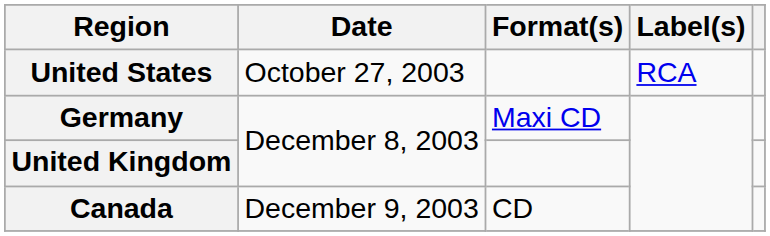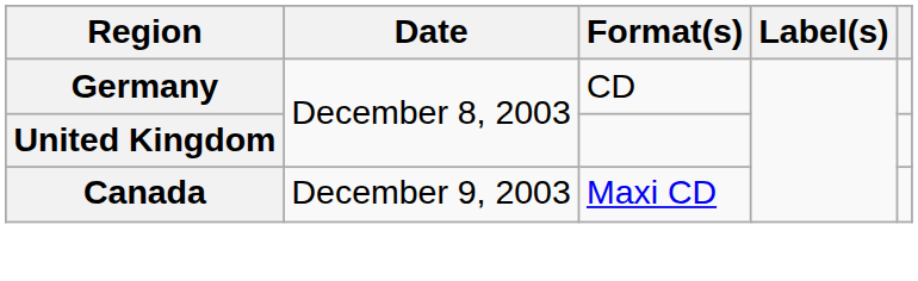- row: United States | October 27, 2003 | RCA
Germany | Format(s): Maxi CD -> CD
Canada | Format(s): CD -> Maxi CD
